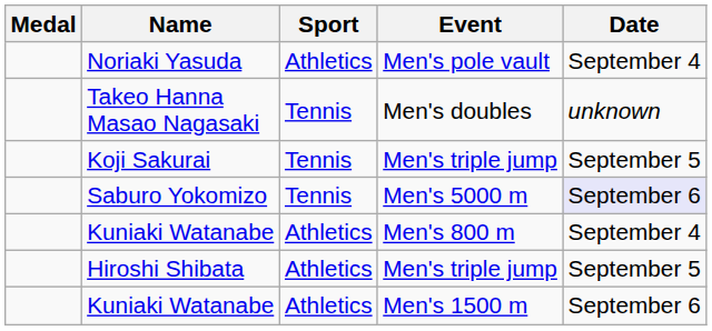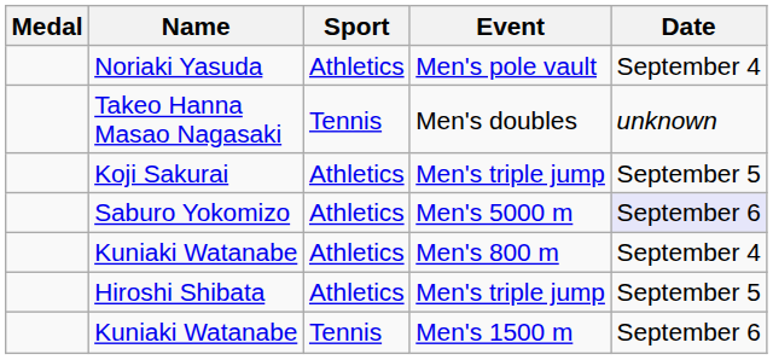Koji Sakurai | Sport: Tennis -> Athletics
Saburo Yokomizo | Sport: Tennis -> Athletics
Kuniaki Watanabe / Men's 1500 m | Sport: Athletics -> Tennis
